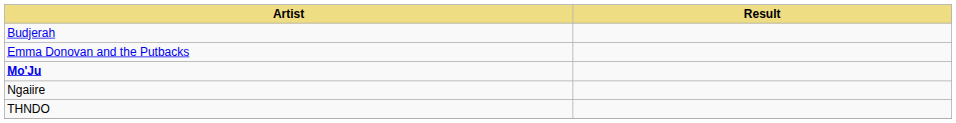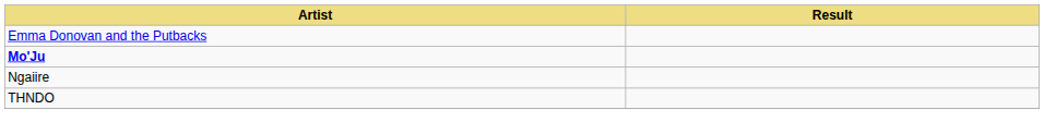- row: Budjerah
